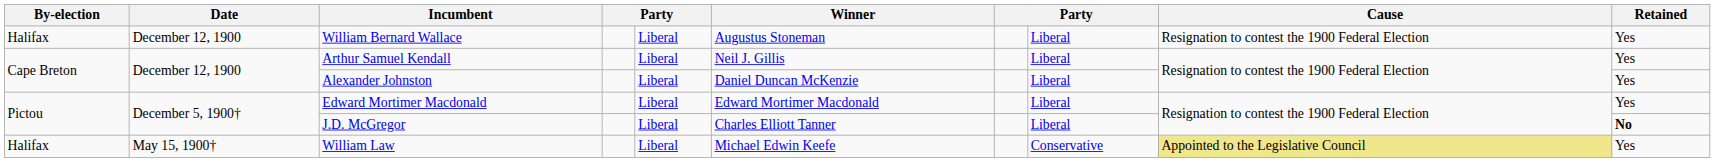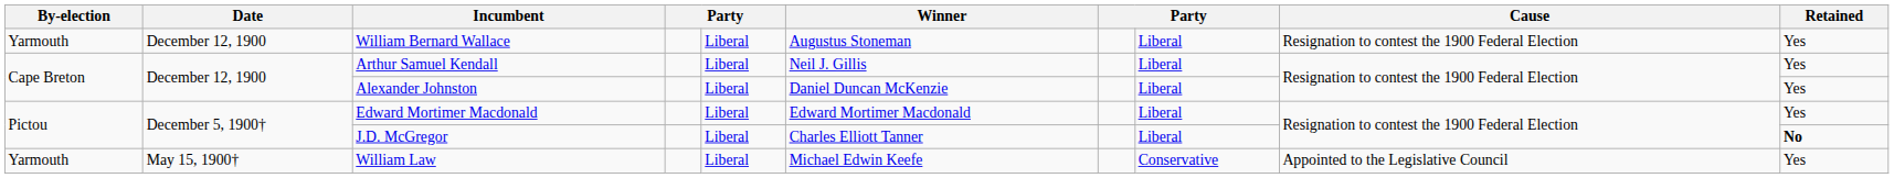William Bernard Wallace | By-election: Halifax -> Yarmouth
William Law | By-election: Halifax -> Yarmouth
William Law | Cause: khaki background -> no background
